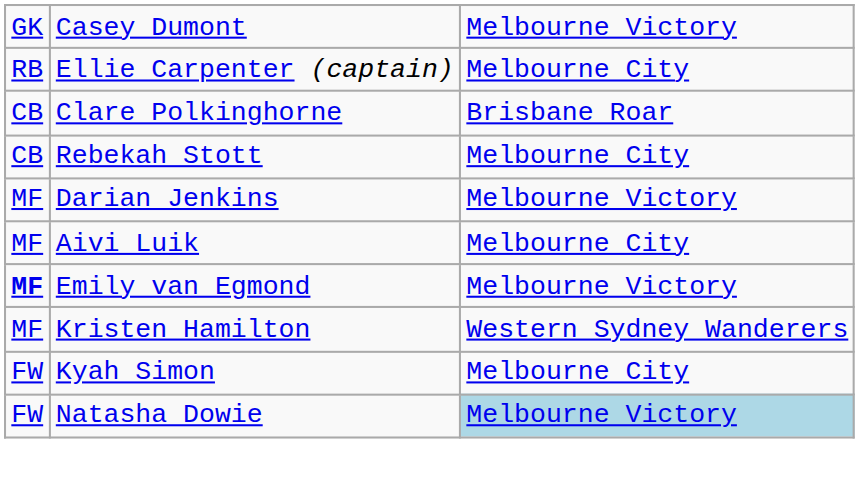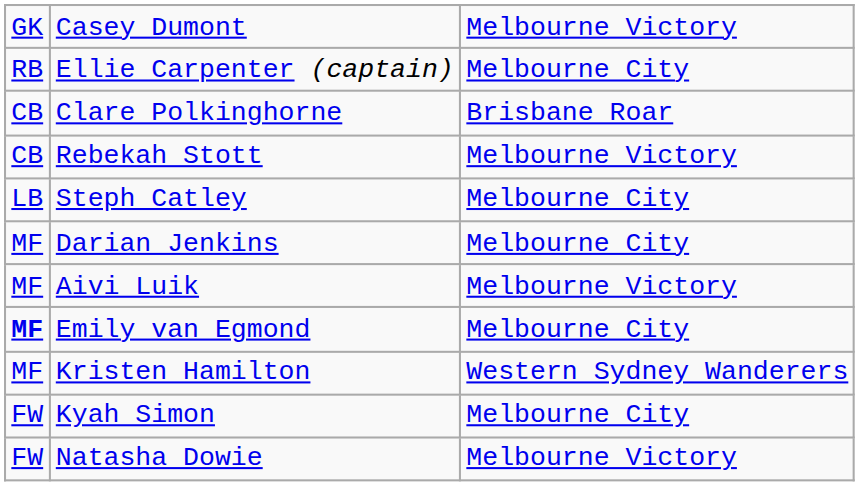Rebekah Stott | column 3: Melbourne City -> Melbourne Victory
+ row: LB | Steph Catley | Melbourne City
Darian Jenkins | column 3: Melbourne Victory -> Melbourne City
Aivi Luik | column 3: Melbourne City -> Melbourne Victory
Emily van Egmond | column 3: Melbourne Victory -> Melbourne City
Natasha Dowie | column 3: lightblue background -> no background
